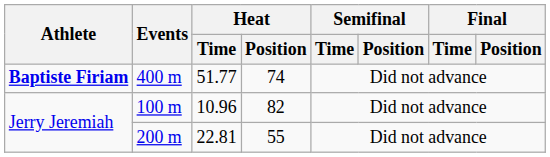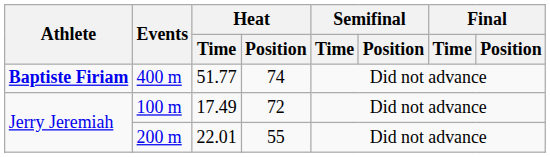100 m | Heat / Time: 10.96 -> 17.49
100 m | Heat / Position: 82 -> 72
200 m | Heat / Time: 22.81 -> 22.01
